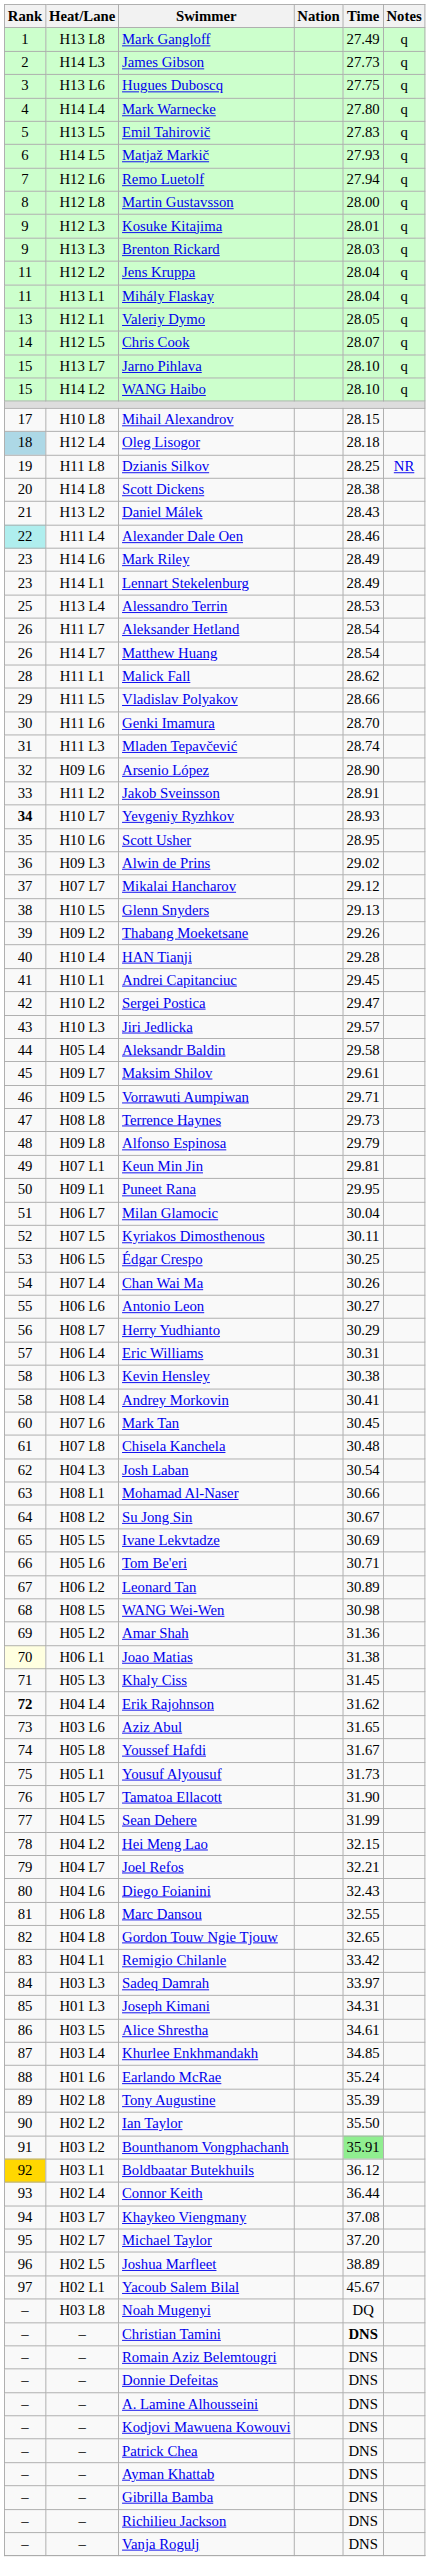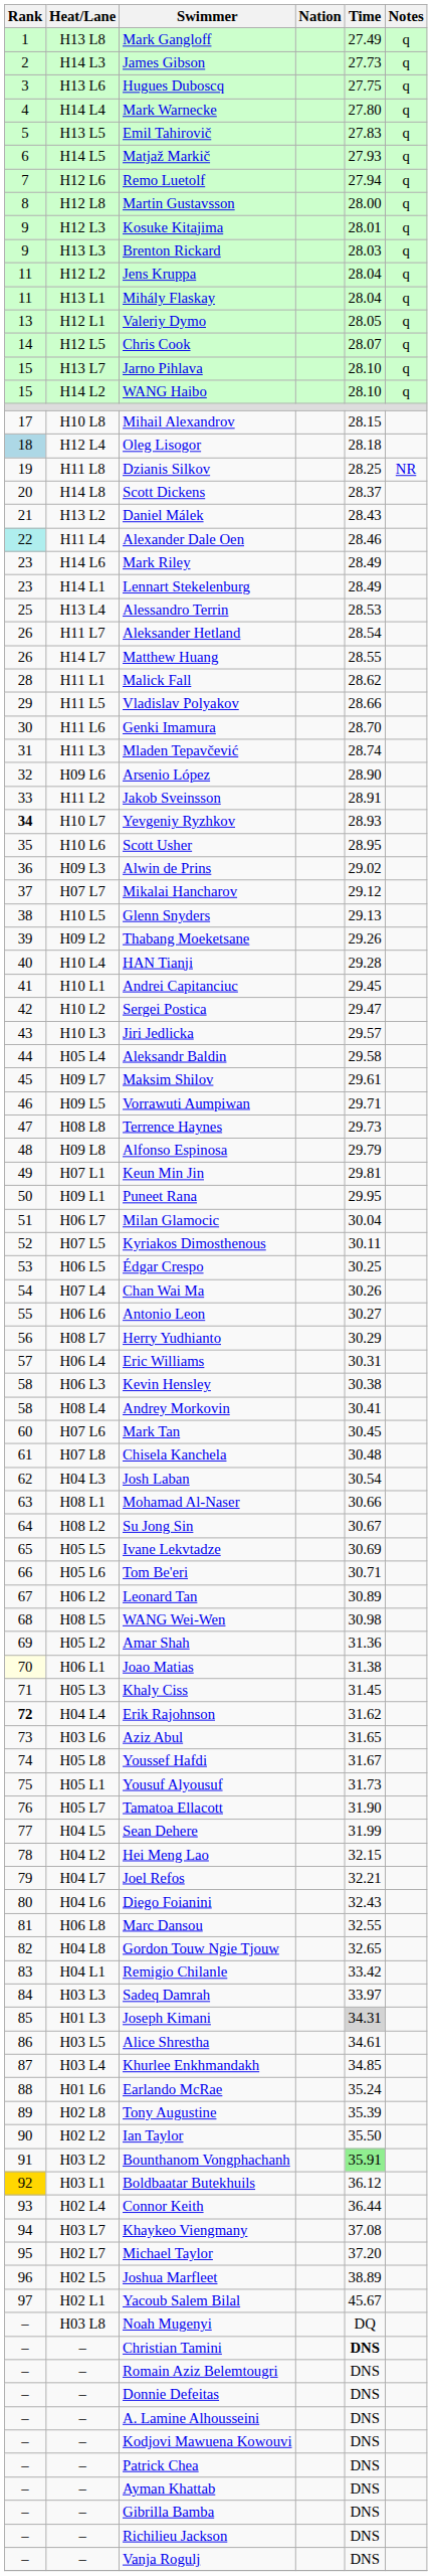Scott Dickens | Time: 28.38 -> 28.37
Matthew Huang | Time: 28.54 -> 28.55
Joseph Kimani | Time: no background -> lightgrey background
